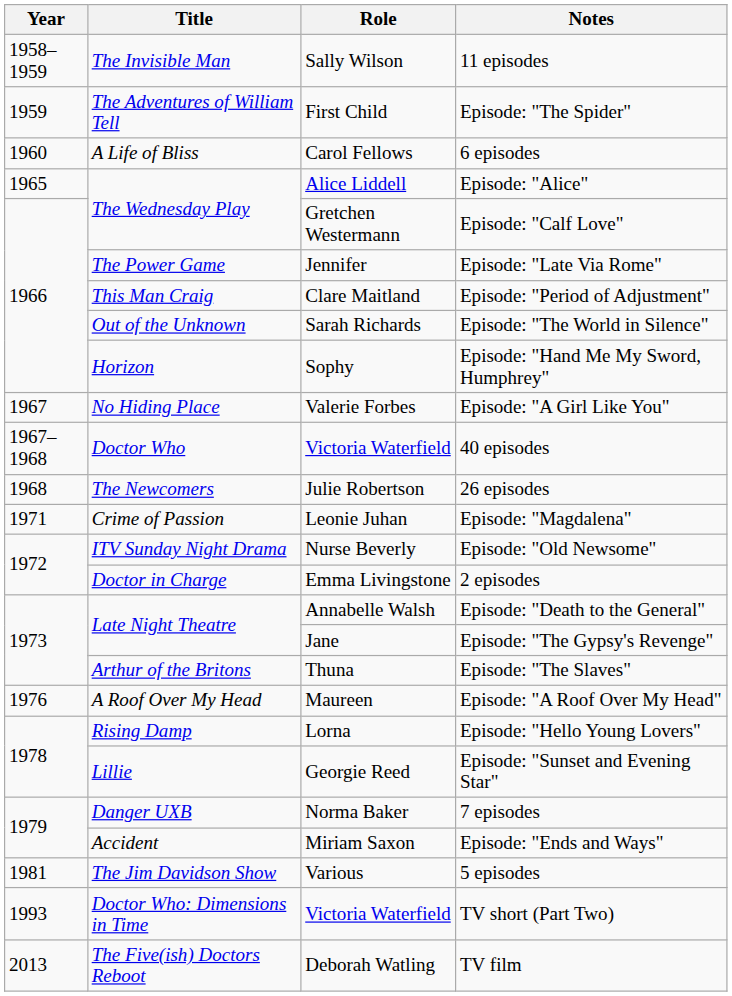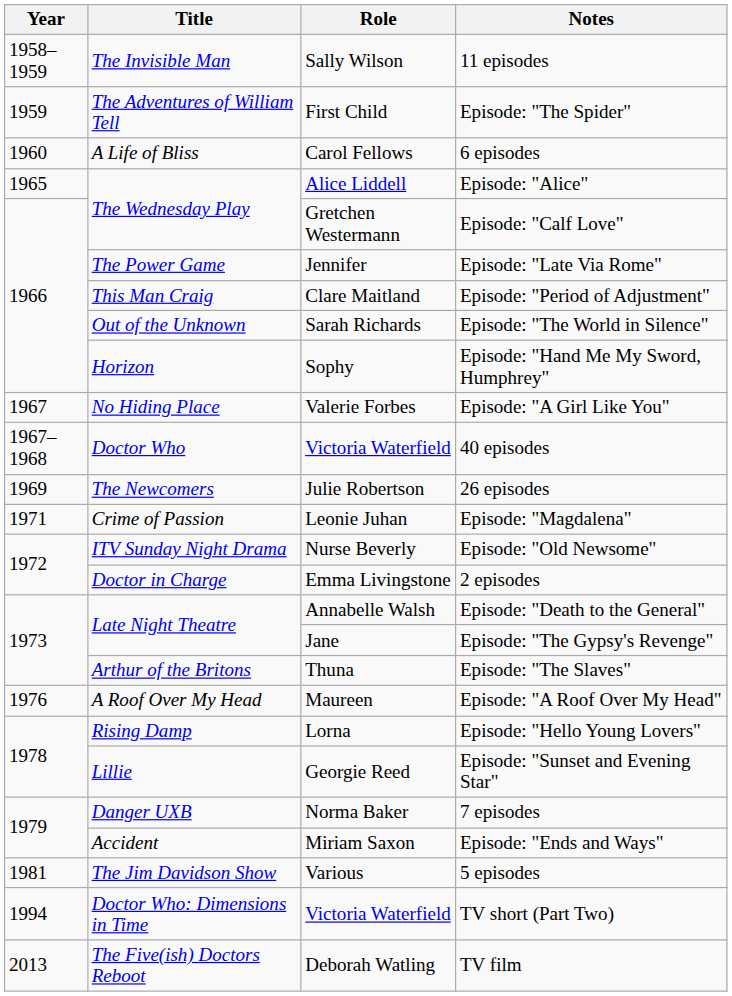26 episodes | Year: 1968 -> 1969
TV short (Part Two) | Year: 1993 -> 1994
